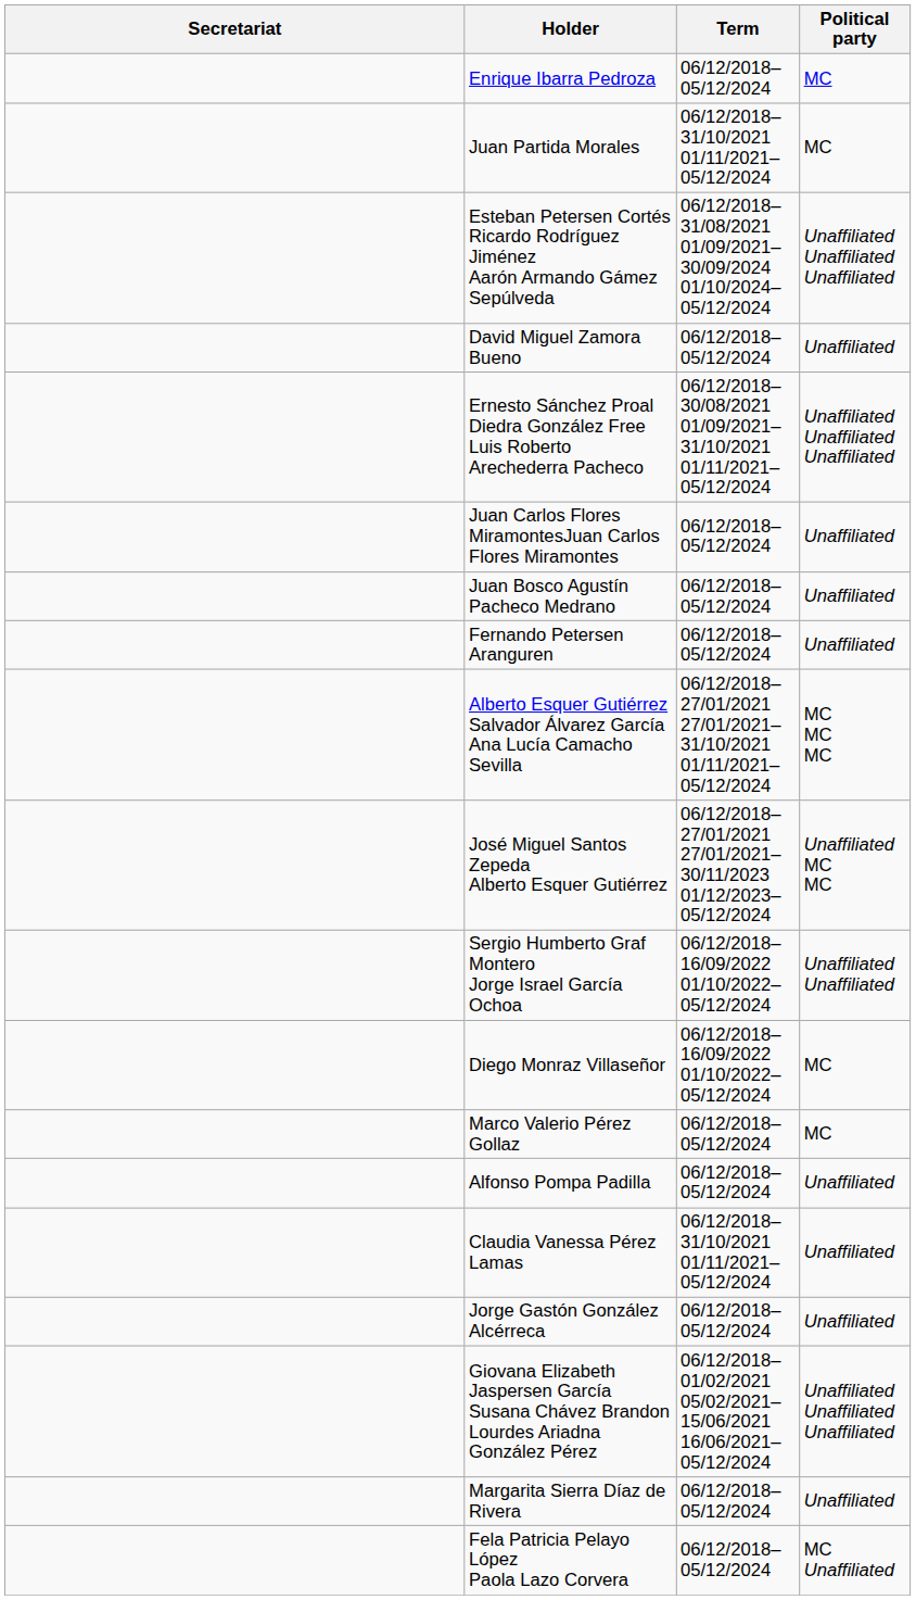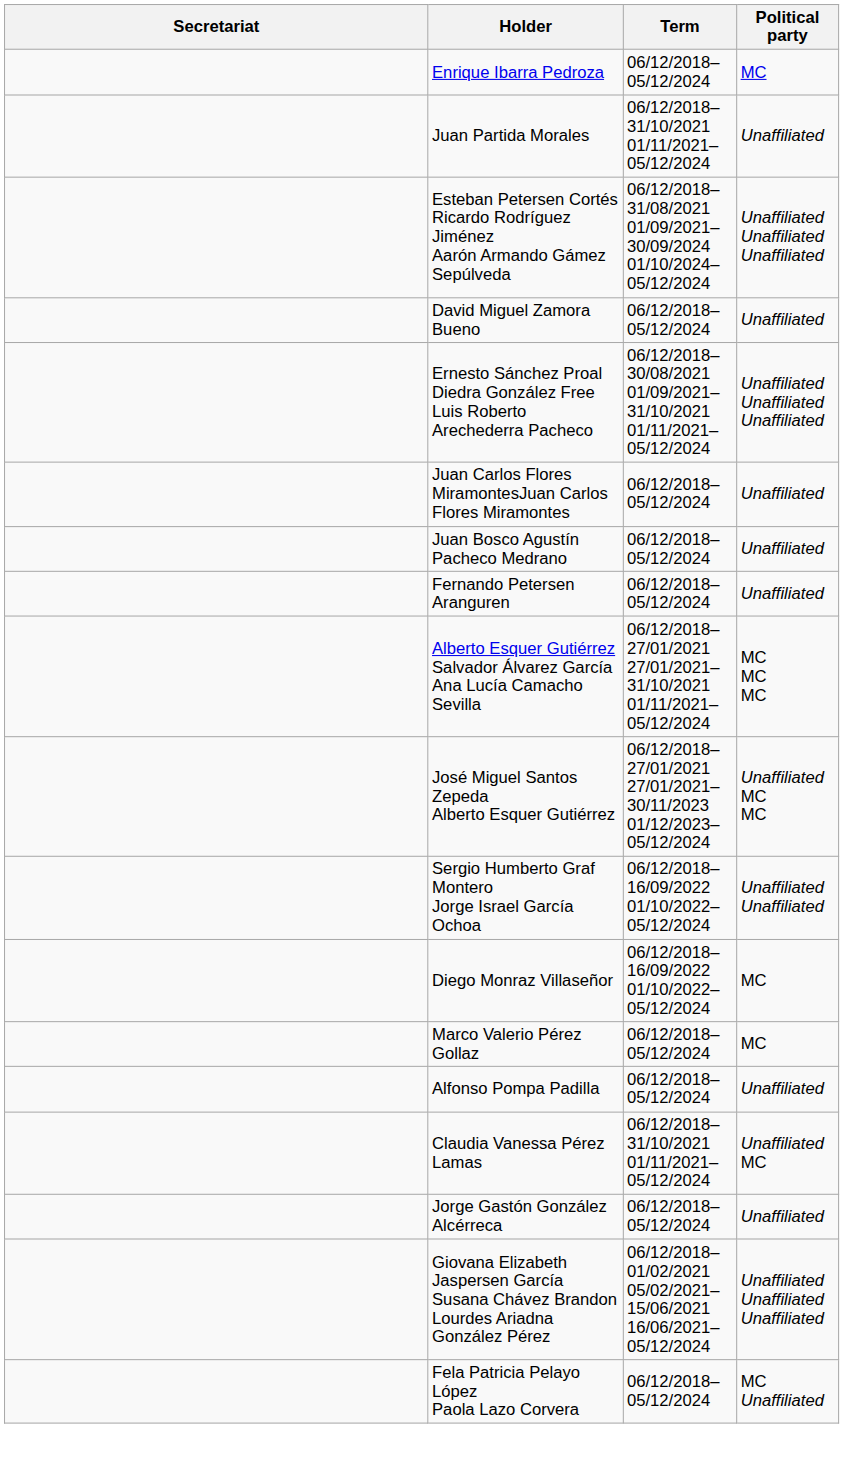Juan Partida Morales | Political party: MC -> Unaffiliated
Claudia Vanessa Pérez Lamas | Political party: Unaffiliated -> Unaffiliated MC
- row: Margarita Sierra Díaz de Rivera | 06/12/2018–05/12/2024 | Unaffiliated
